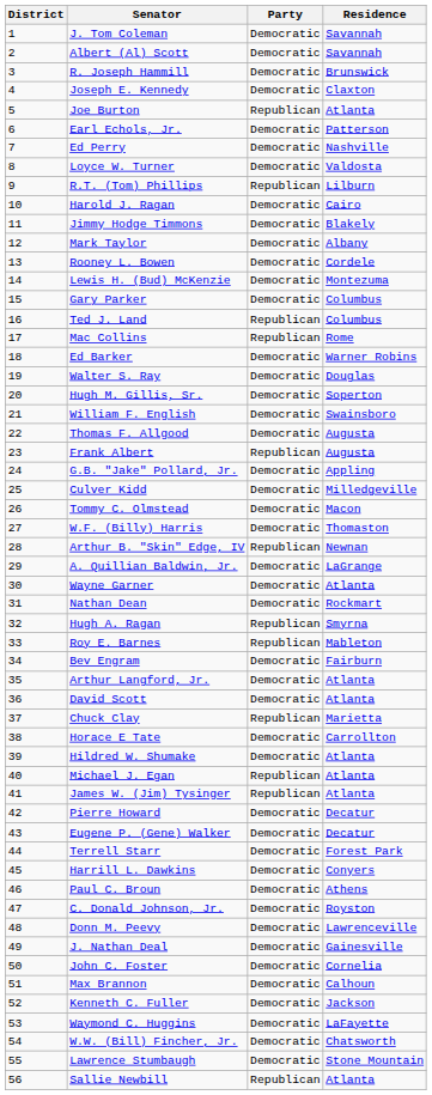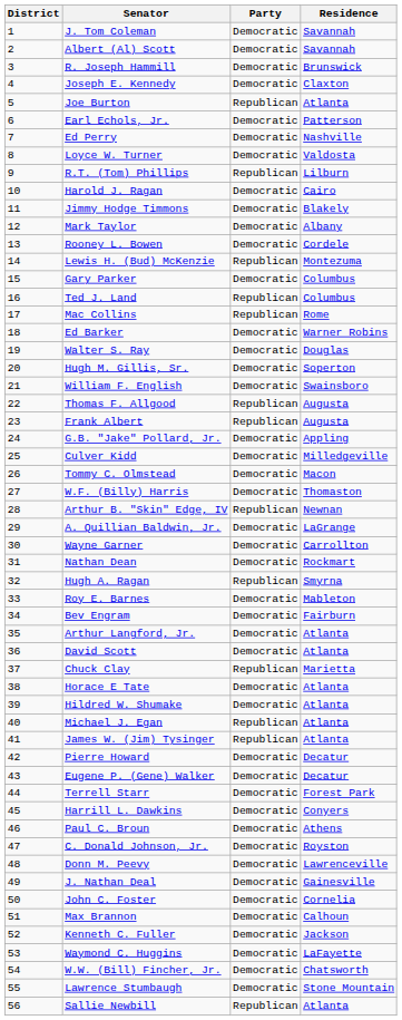Lewis H. (Bud) McKenzie | Party: Democratic -> Republican
Thomas F. Allgood | Party: Democratic -> Republican
Wayne Garner | Residence: Atlanta -> Carrollton
Roy E. Barnes | Party: Republican -> Democratic
Horace E Tate | Residence: Carrollton -> Atlanta
